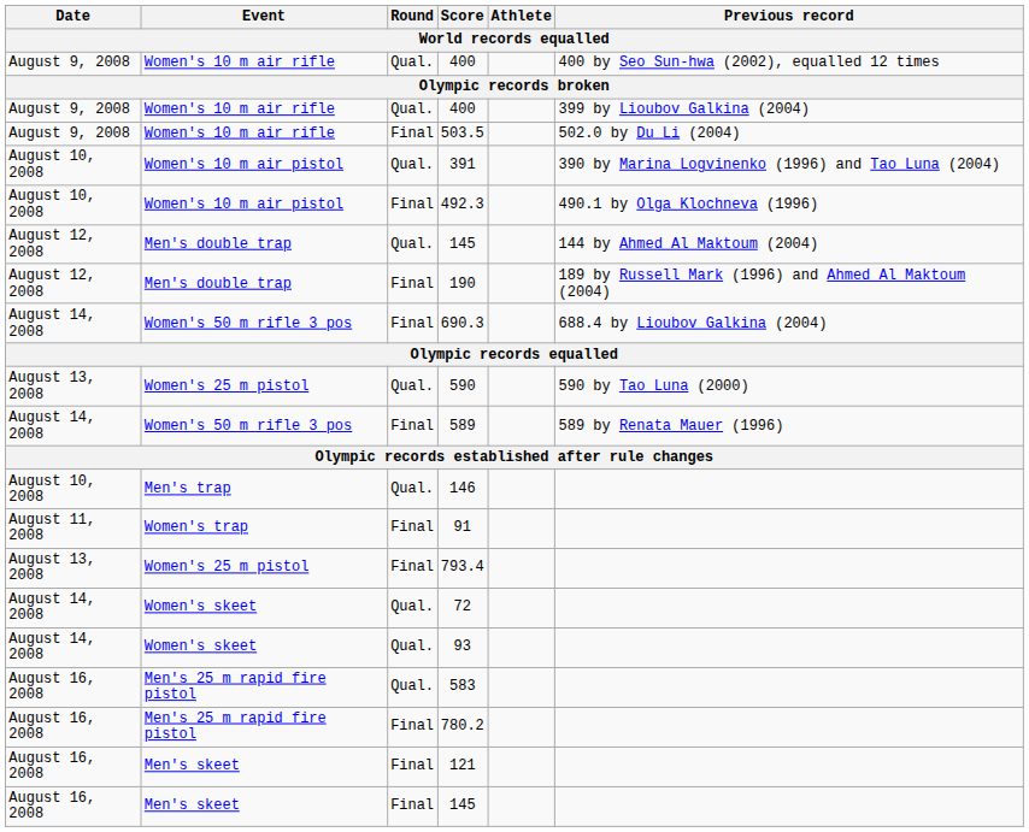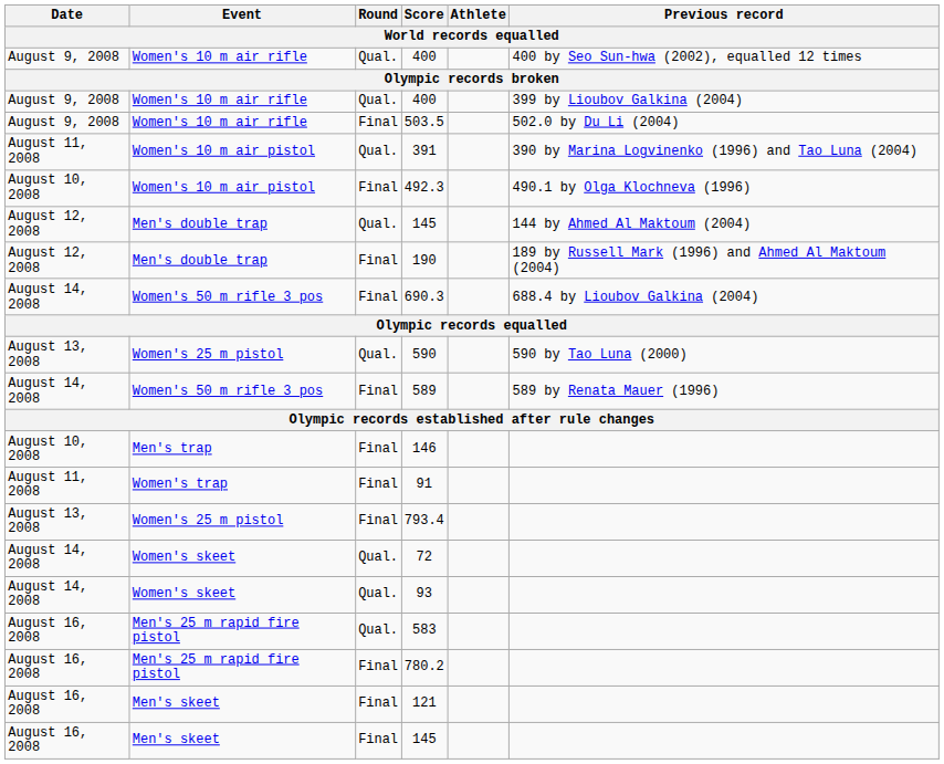391 | Date: August 10, 2008 -> August 11, 2008
146 | Round: Qual. -> Final
